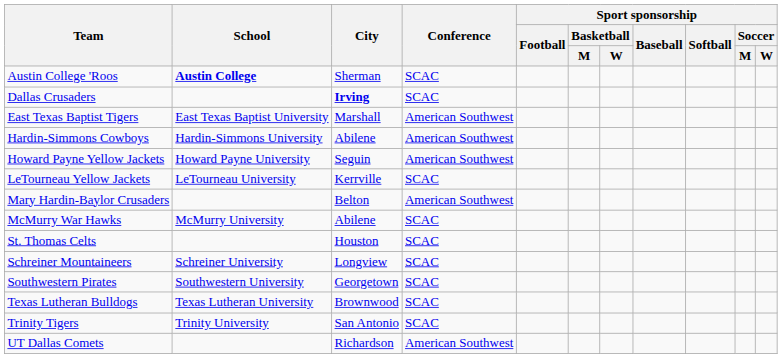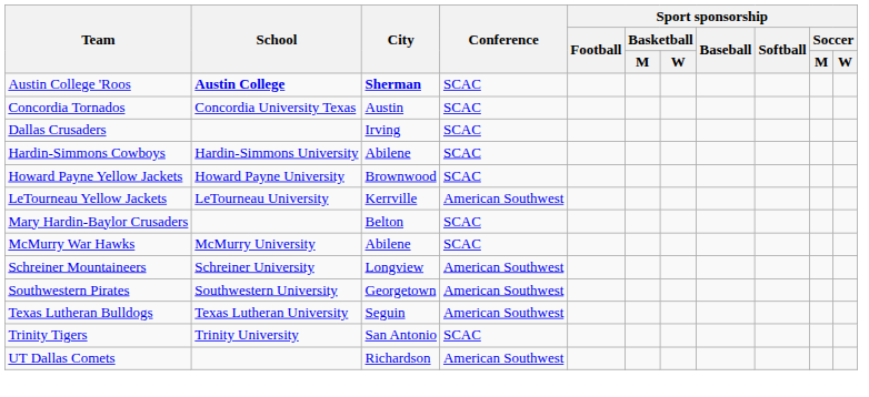Austin College 'Roos | City: normal -> bold
+ row: Concordia Tornados | Concordia University Texas | Austin | SCAC
Dallas Crusaders | City: bold -> normal
- row: East Texas Baptist Tigers | East Texas Baptist University | Marshall | American Southwest
Hardin-Simmons Cowboys | Conference: American Southwest -> SCAC
Howard Payne Yellow Jackets | City: Seguin -> Brownwood
Howard Payne Yellow Jackets | Conference: American Southwest -> SCAC
LeTourneau Yellow Jackets | Conference: SCAC -> American Southwest
Mary Hardin-Baylor Crusaders | Conference: American Southwest -> SCAC
- row: St. Thomas Celts | Houston | SCAC
Schreiner Mountaineers | Conference: SCAC -> American Southwest
Southwestern Pirates | Conference: SCAC -> American Southwest
Texas Lutheran Bulldogs | City: Brownwood -> Seguin
Texas Lutheran Bulldogs | Conference: SCAC -> American Southwest
